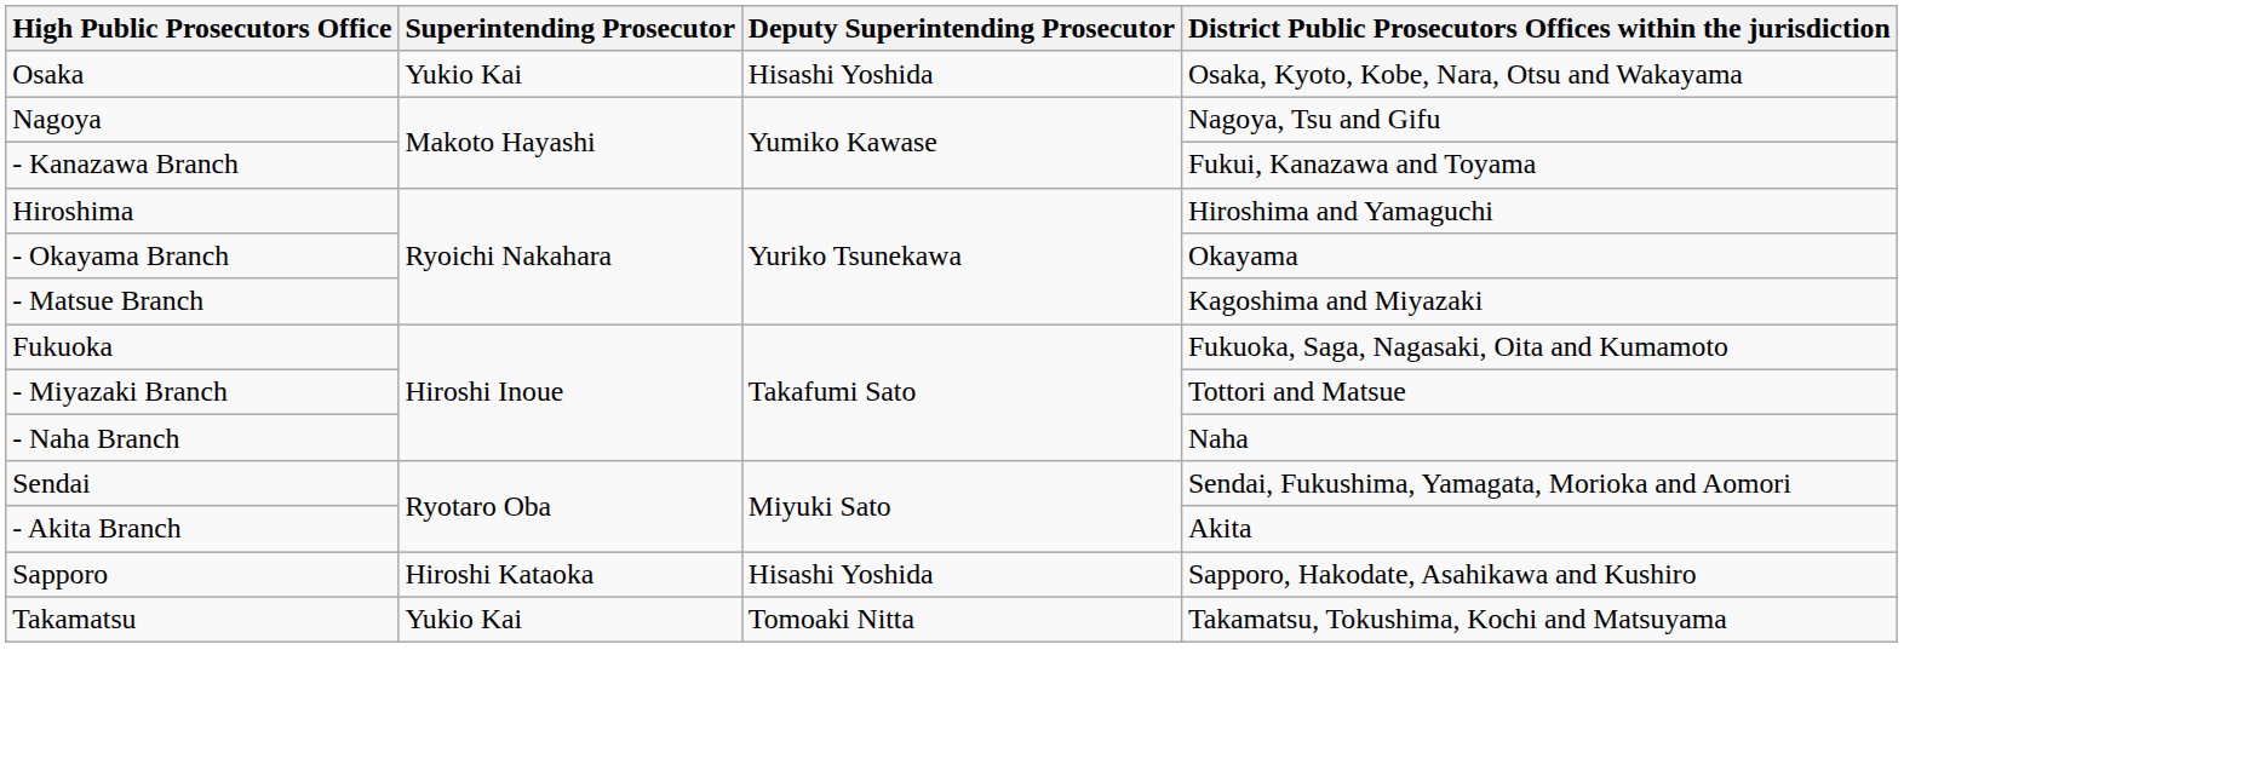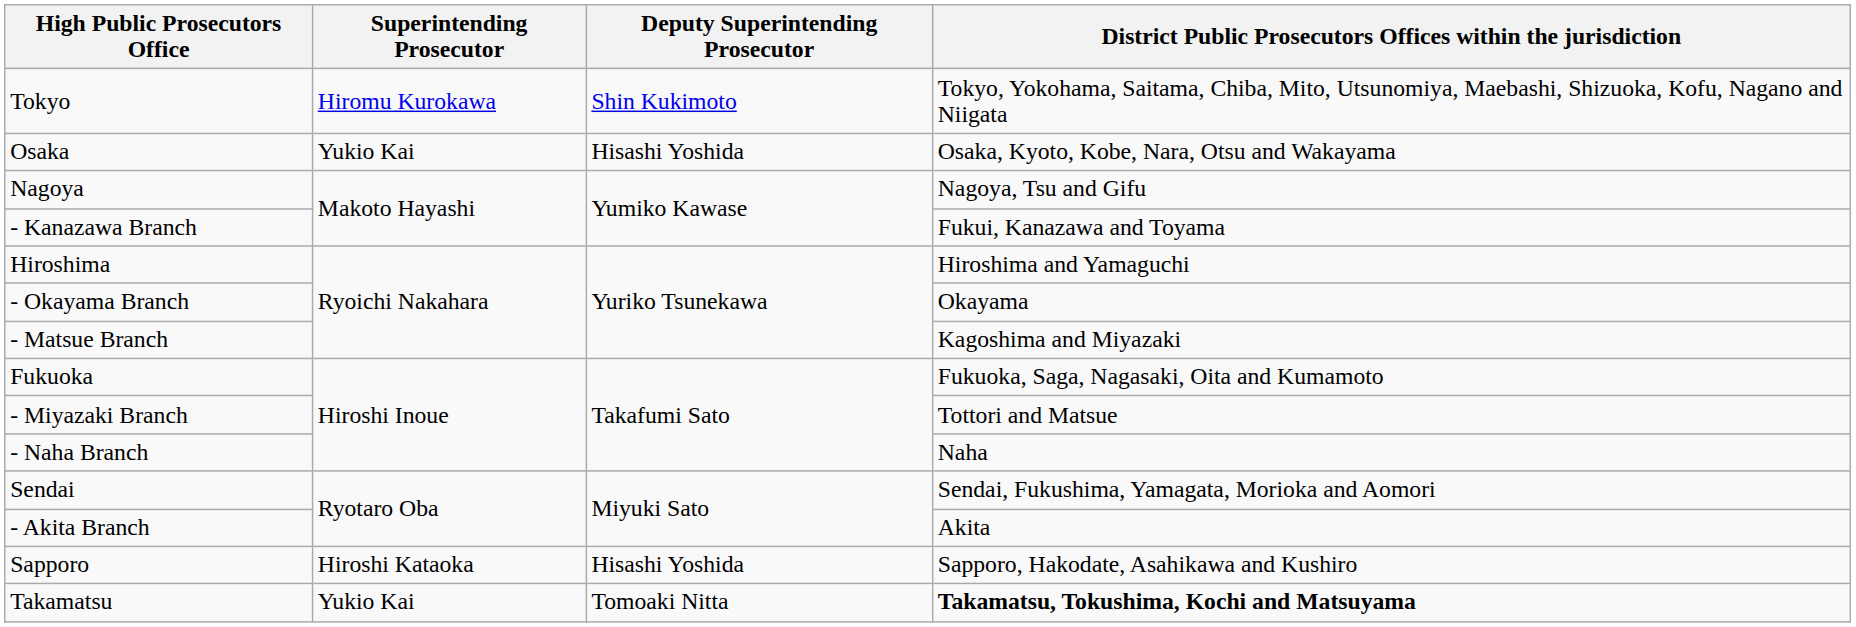+ row: Tokyo | Hiromu Kurokawa | Shin Kukimoto | Tokyo, Yokohama, Saitama, Chiba, Mito, Utsunomiya, Maebashi, Shizuoka, Kofu, Nagano and Niigata
Takamatsu | District Public Prosecutors Offices within the jurisdiction: normal -> bold
